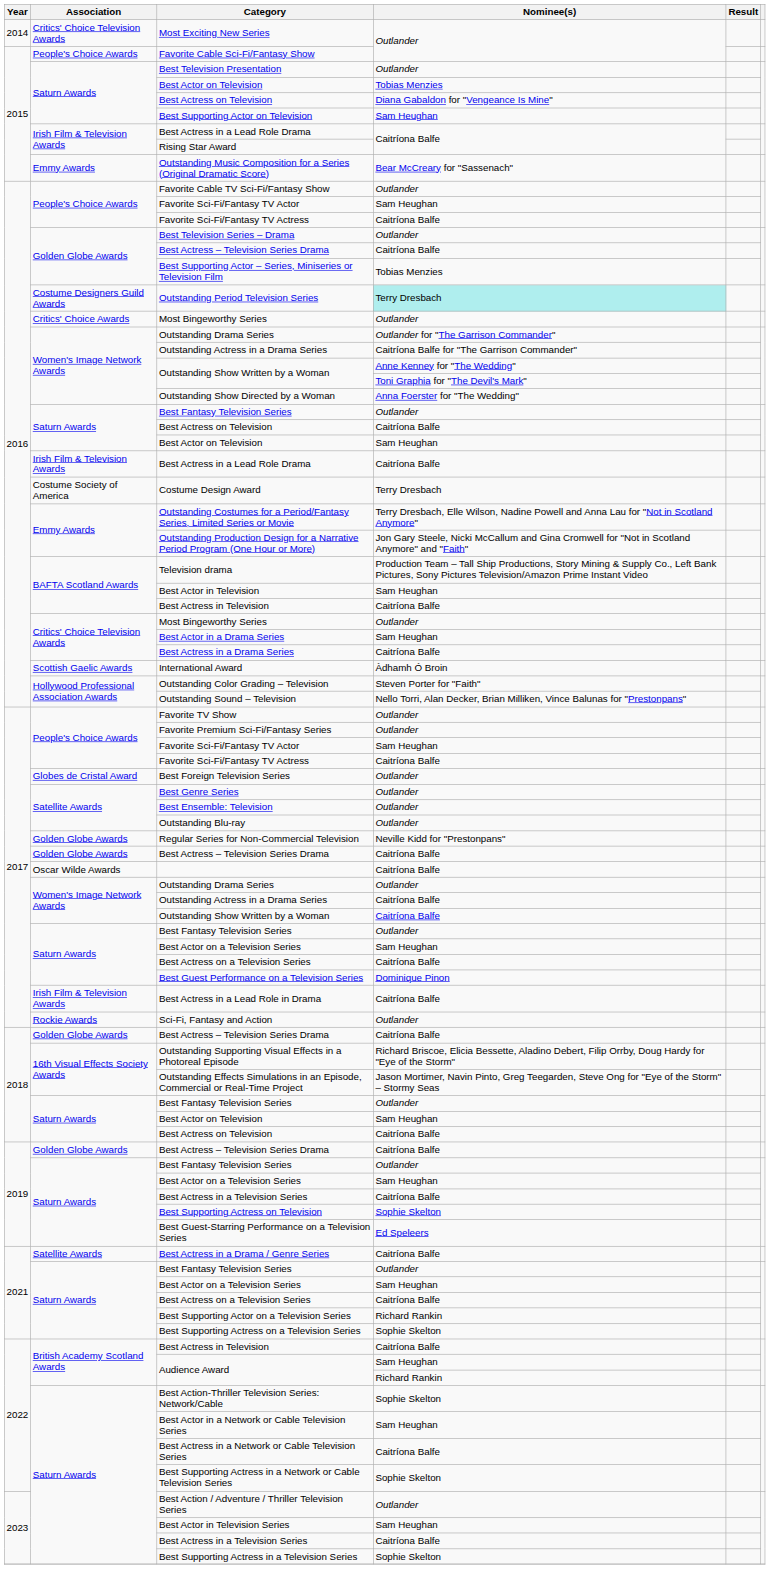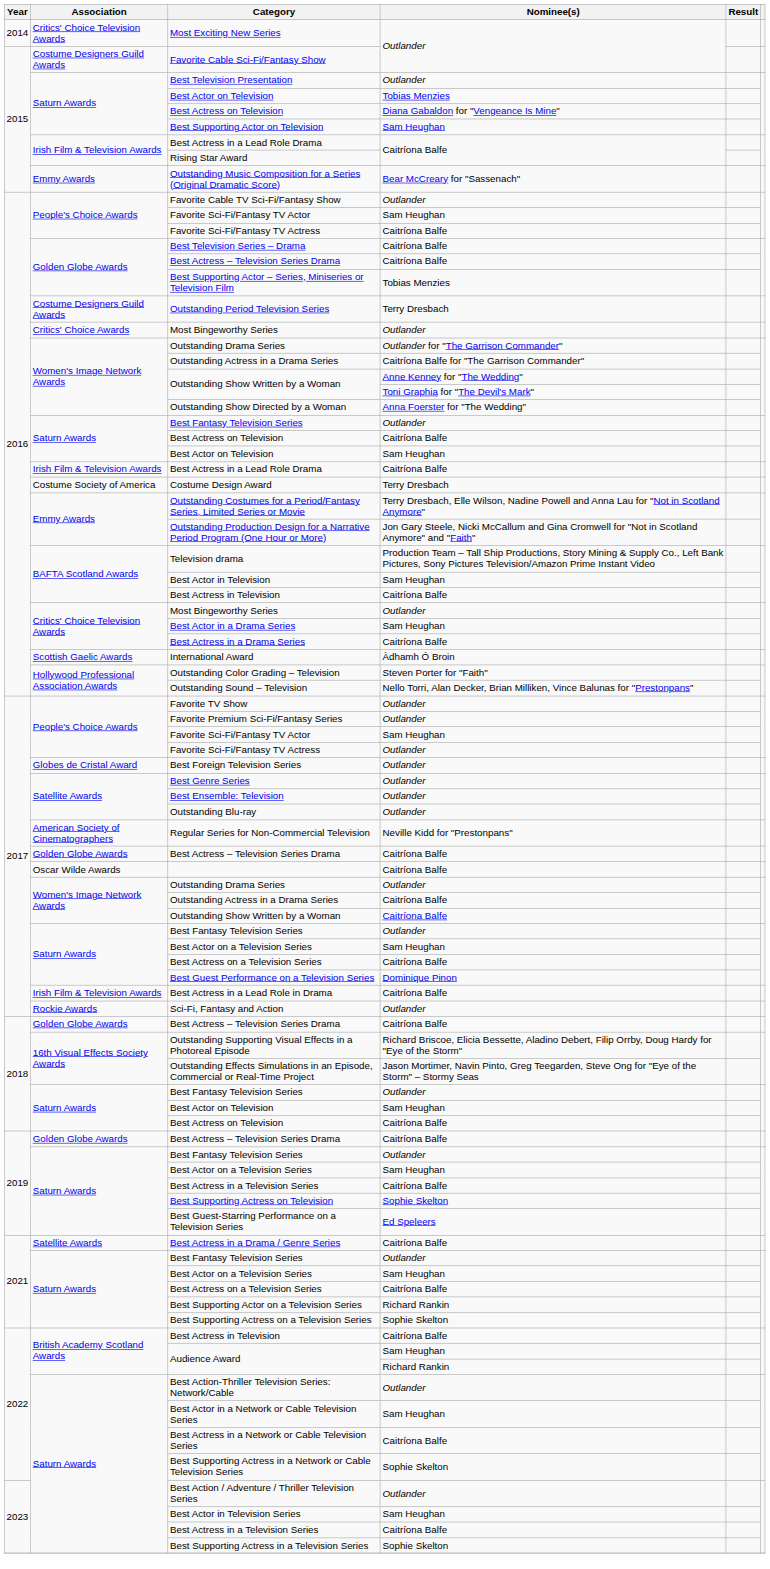Favorite Cable Sci-Fi/Fantasy Show | Association: People's Choice Awards -> Costume Designers Guild Awards
Best Television Series – Drama | Nominee(s): Outlander -> Caitríona Balfe
Outstanding Period Television Series | Nominee(s): paleturquoise background -> no background
2017 / Favorite Sci-Fi/Fantasy TV Actress | Nominee(s): Caitríona Balfe -> Outlander
Regular Series for Non-Commercial Television | Association: Golden Globe Awards -> American Society of Cinematographers
Best Action-Thriller Television Series: Network/Cable | Nominee(s): Sophie Skelton -> Outlander
